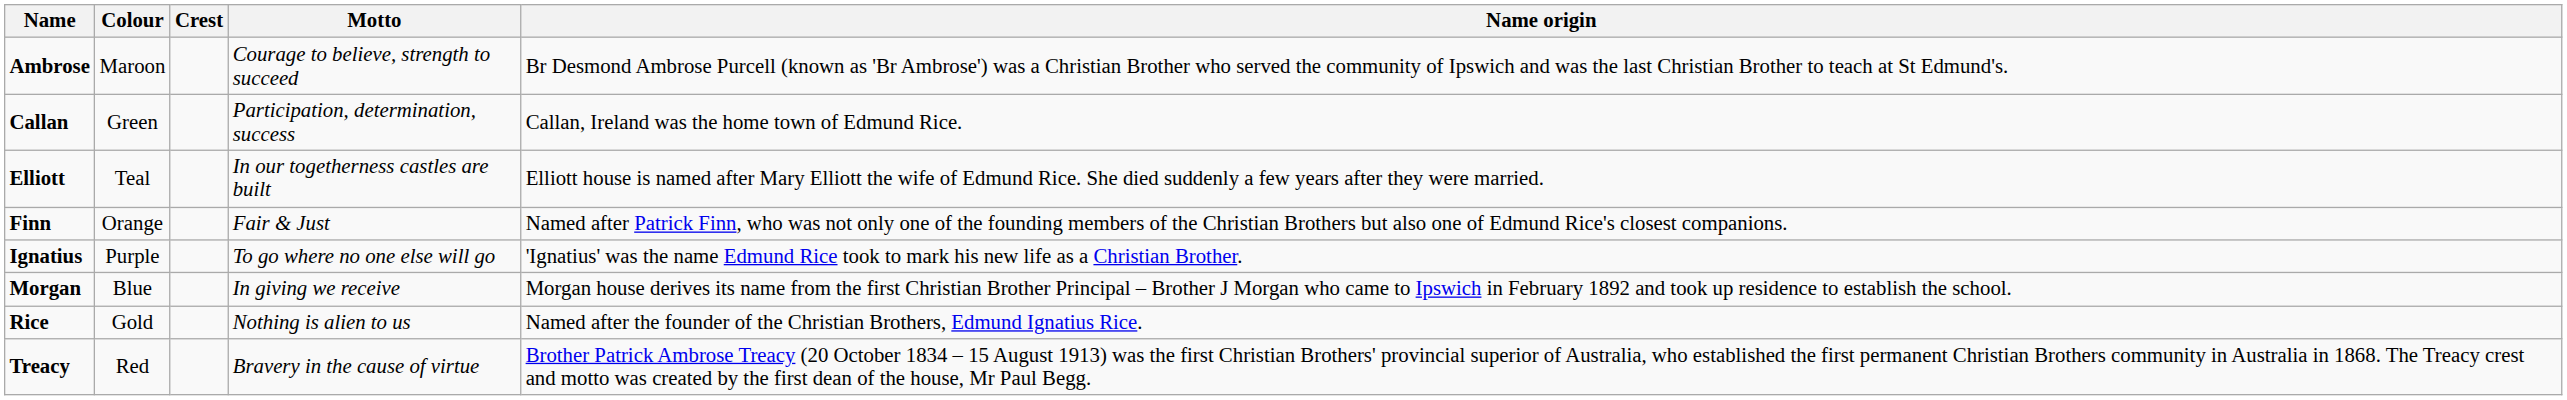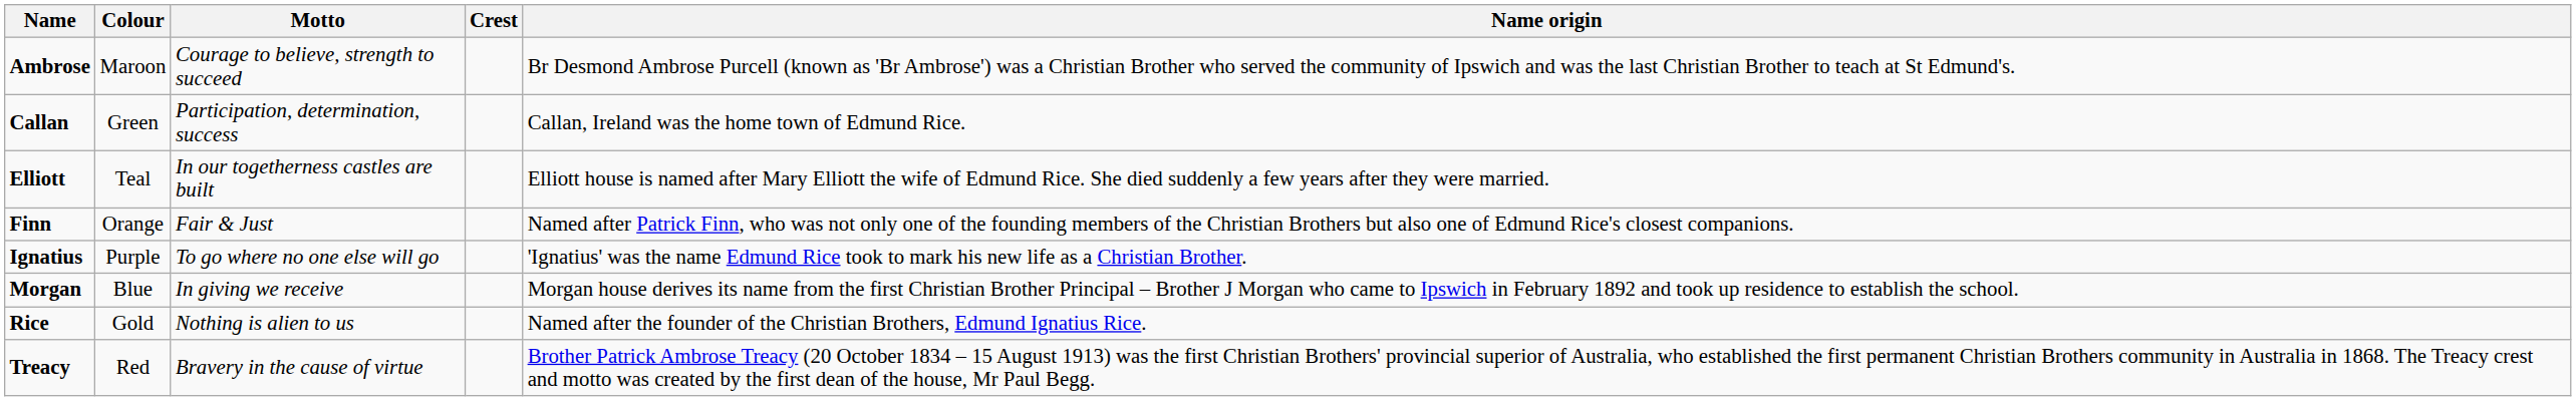columns swapped: Crest <-> Motto
